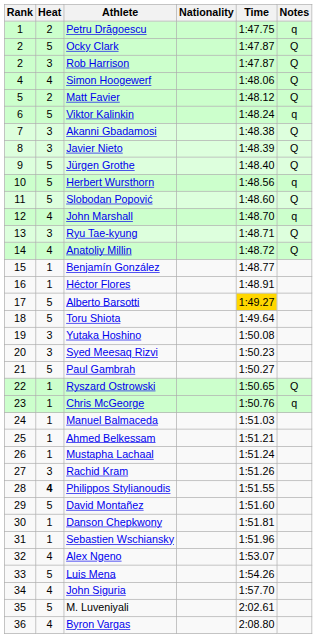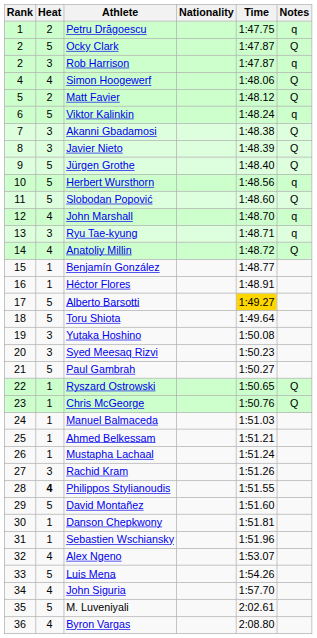Rob Harrison | Notes: Q -> q
Ryu Tae-kyung | Notes: Q -> q
Chris McGeorge | Notes: q -> Q
